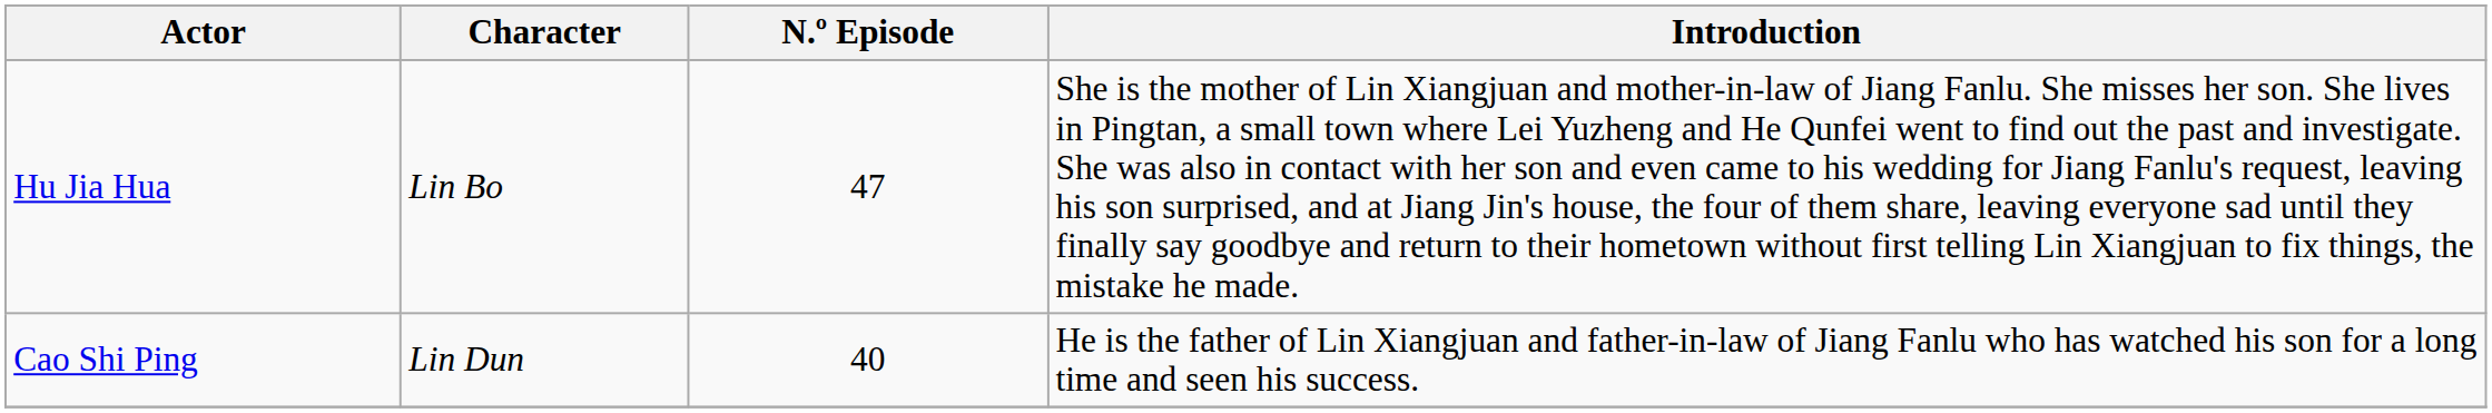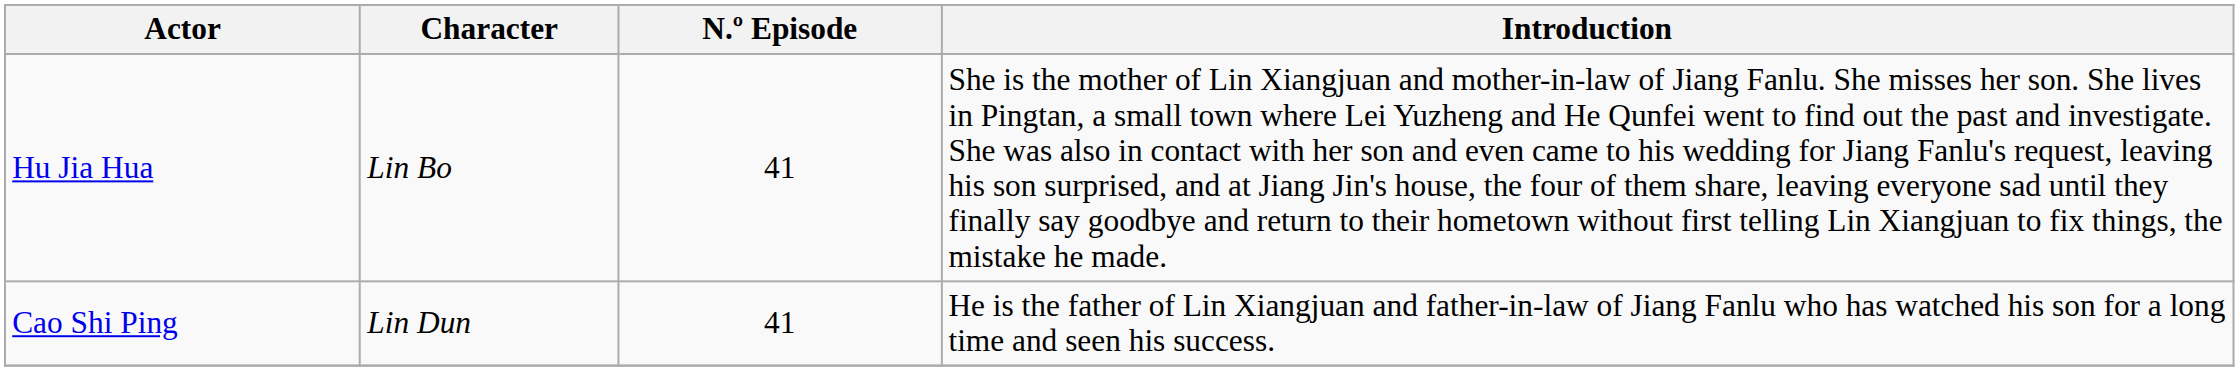Hu Jia Hua | N.º Episode: 47 -> 41
Cao Shi Ping | N.º Episode: 40 -> 41
